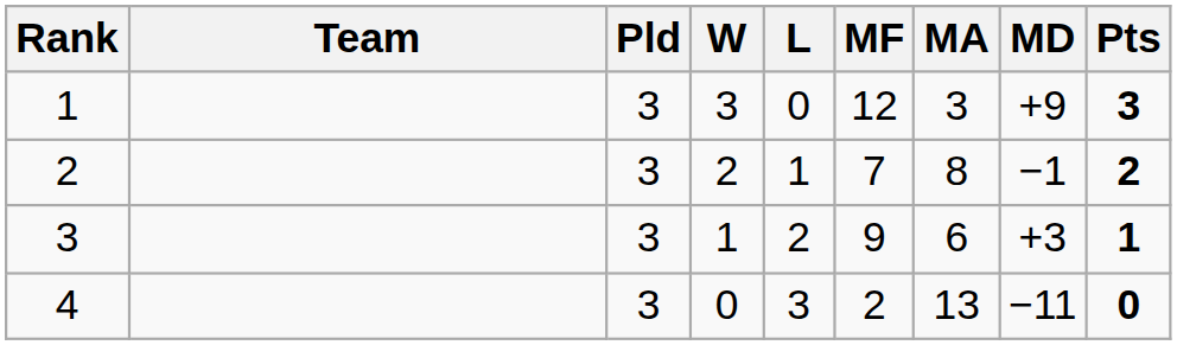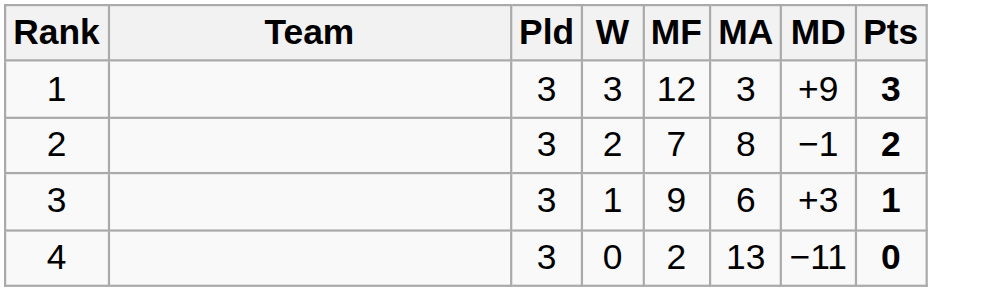- column: L | 0 | 1 | 2 | 3
